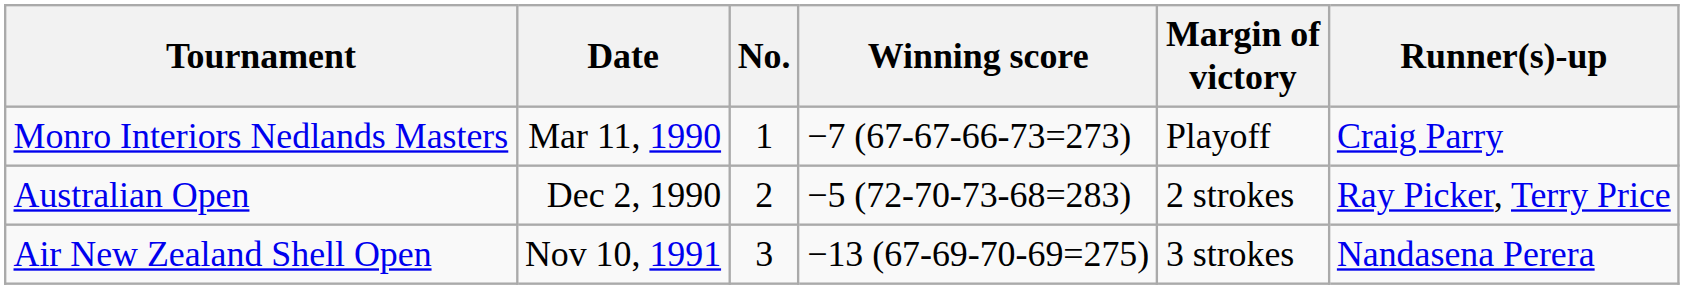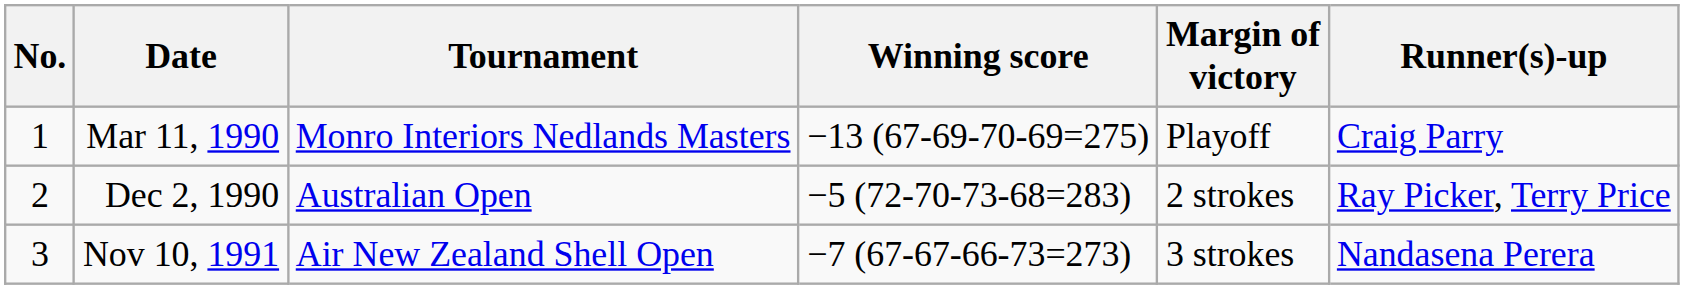columns swapped: No. <-> Tournament
Mar 11, 1990 | Winning score: −7 (67-67-66-73=273) -> −13 (67-69-70-69=275)
Nov 10, 1991 | Winning score: −13 (67-69-70-69=275) -> −7 (67-67-66-73=273)
